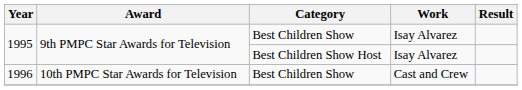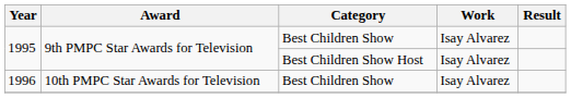1996 | Work: Cast and Crew -> Isay Alvarez
